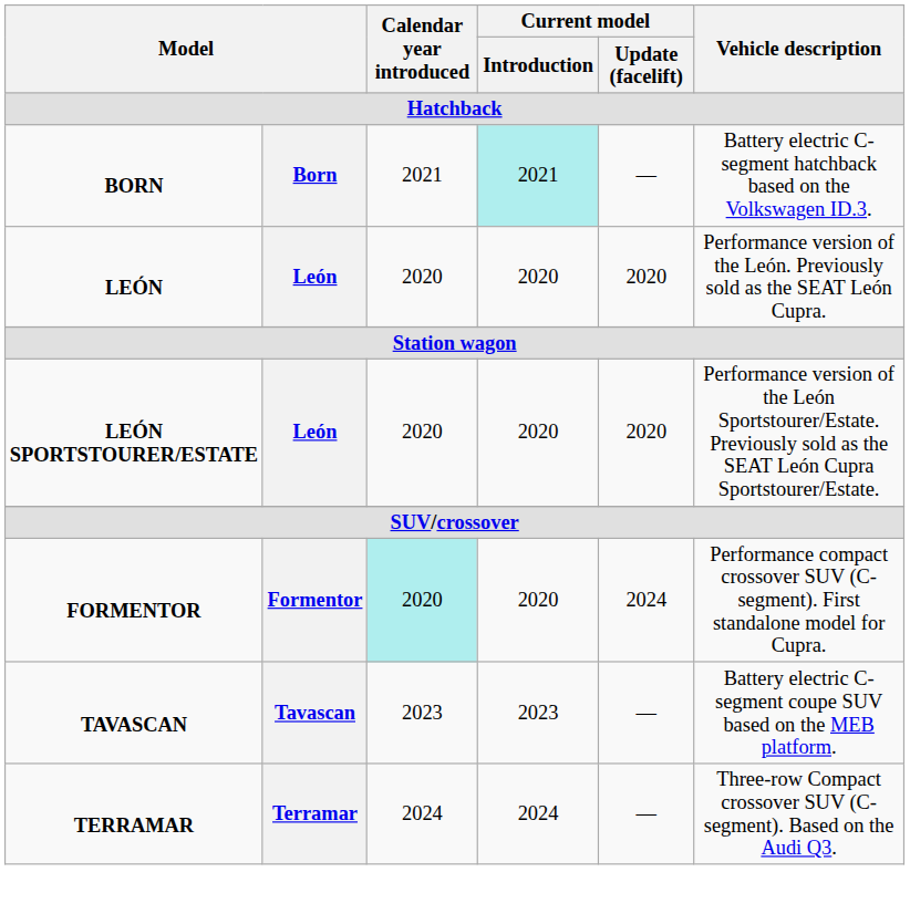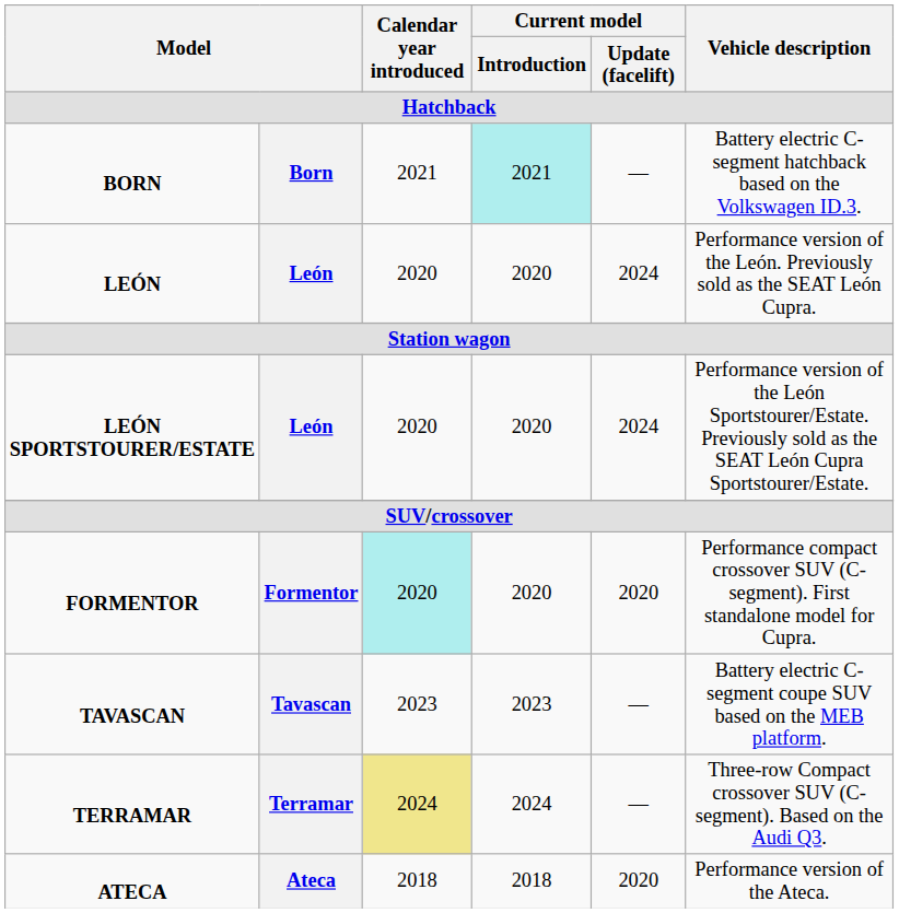LEÓN | Current model / Update (facelift): 2020 -> 2024
LEÓN SPORTSTOURER/ESTATE | Current model / Update (facelift): 2020 -> 2024
FORMENTOR | Current model / Update (facelift): 2024 -> 2020
TERRAMAR | Calendar year introduced: no background -> khaki background
+ row: ATECA | Ateca | 2018 | 2018 | 2020 | Performance version of the Ateca.
